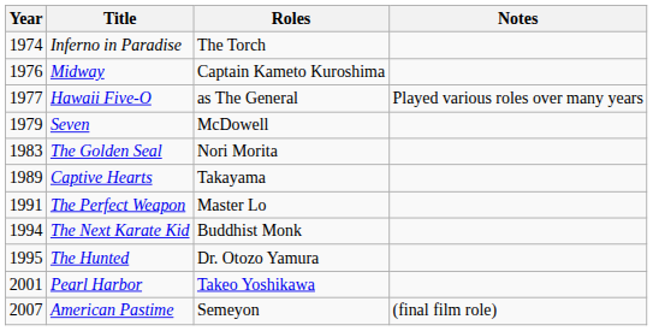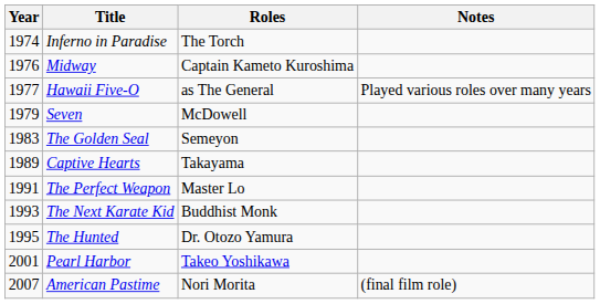The Golden Seal | Roles: Nori Morita -> Semeyon
The Next Karate Kid | Year: 1994 -> 1993
American Pastime | Roles: Semeyon -> Nori Morita
